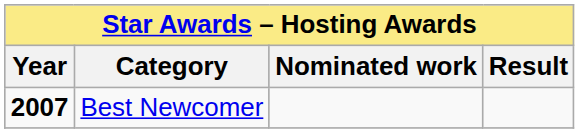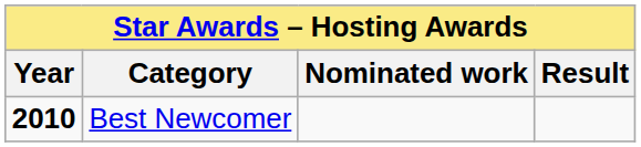Best Newcomer | Year: 2007 -> 2010
